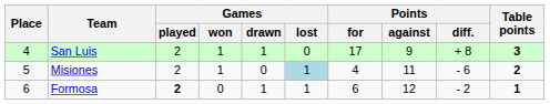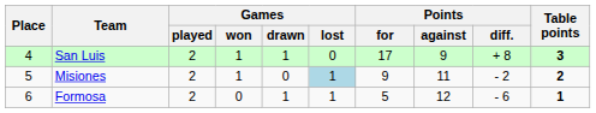Misiones | Points / for: 4 -> 9
Misiones | Points / diff.: - 6 -> - 2
Formosa | Games / played: bold -> normal
Formosa | Points / for: 6 -> 5
Formosa | Points / diff.: - 2 -> - 6
